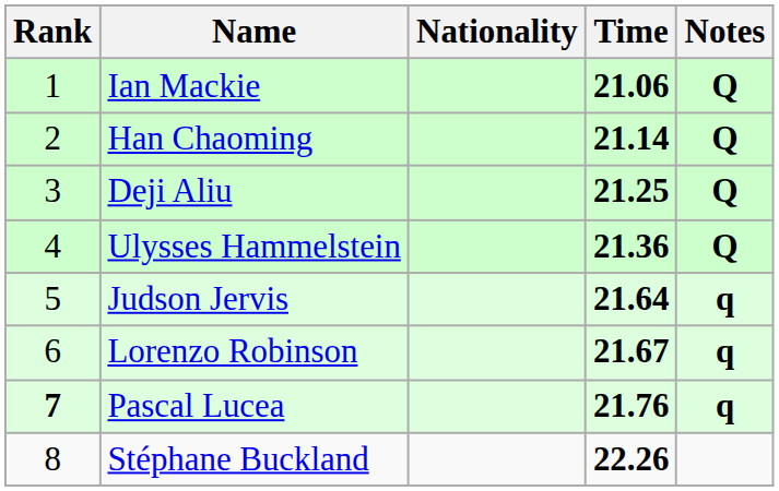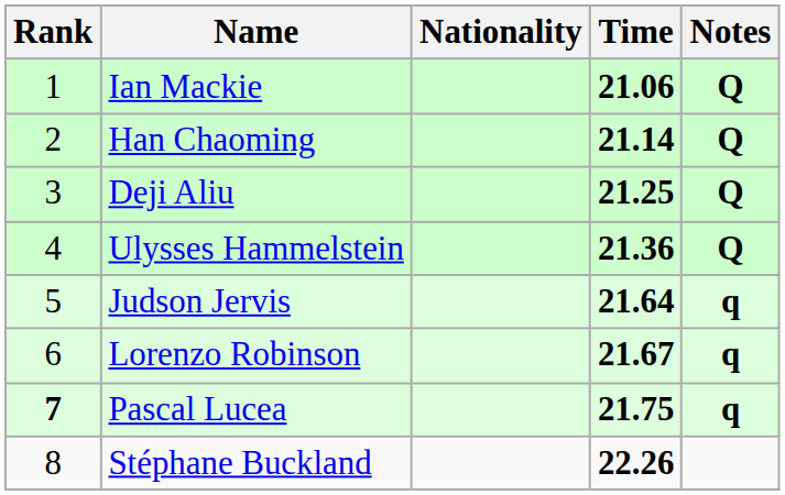Pascal Lucea | Time: 21.76 -> 21.75
